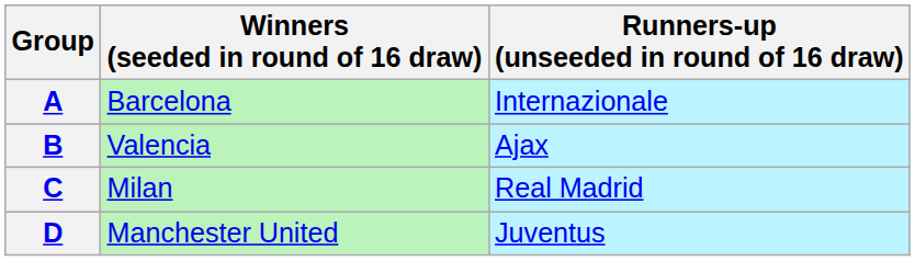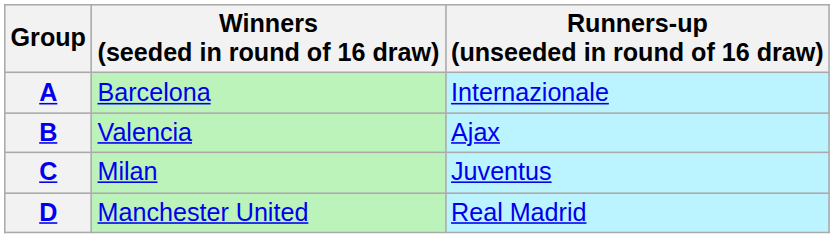C | Runners-up (unseeded in round of 16 draw): Real Madrid -> Juventus
D | Runners-up (unseeded in round of 16 draw): Juventus -> Real Madrid
